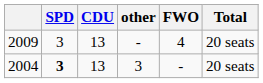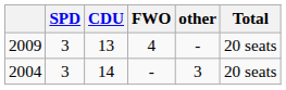columns swapped: FWO <-> other
2004 | SPD: bold -> normal
2004 | CDU: 13 -> 14
